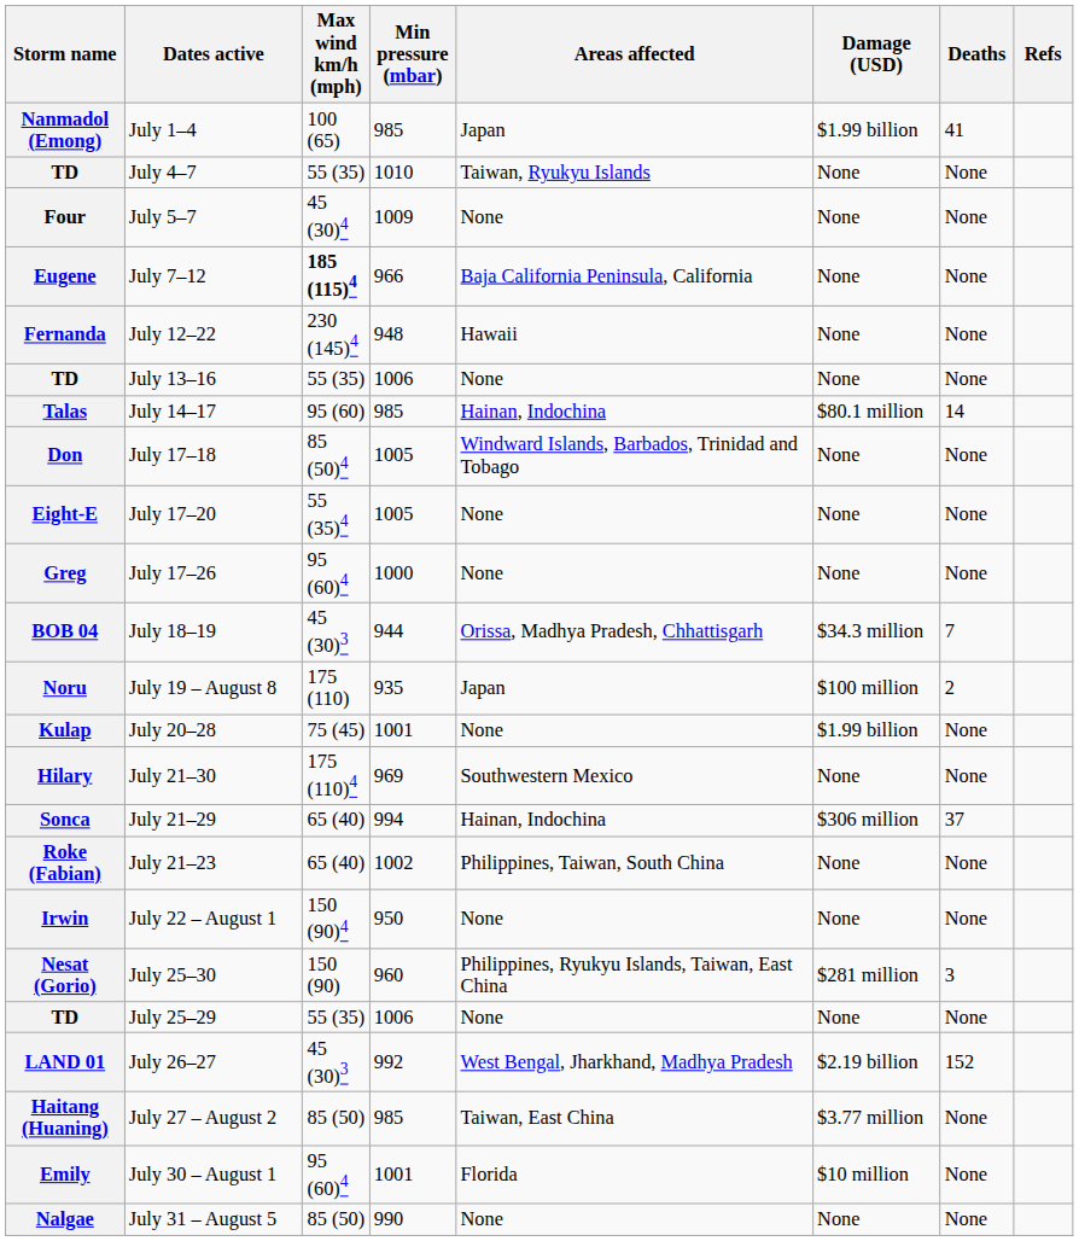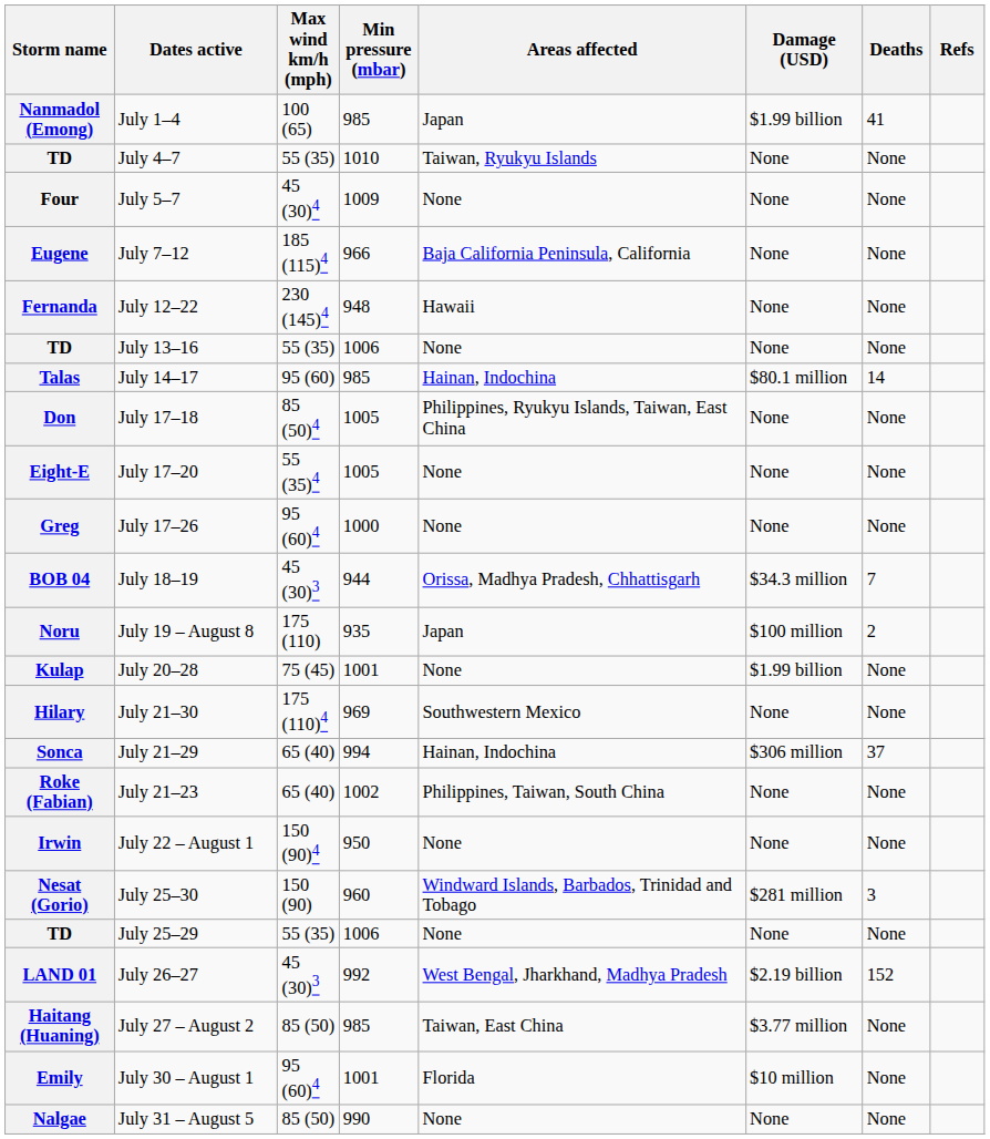Eugene | Max wind km/h (mph): bold -> normal
Don | Areas affected: Windward Islands, Barbados, Trinidad and Tobago -> Philippines, Ryukyu Islands, Taiwan, East China
Nesat (Gorio) | Areas affected: Philippines, Ryukyu Islands, Taiwan, East China -> Windward Islands, Barbados, Trinidad and Tobago
